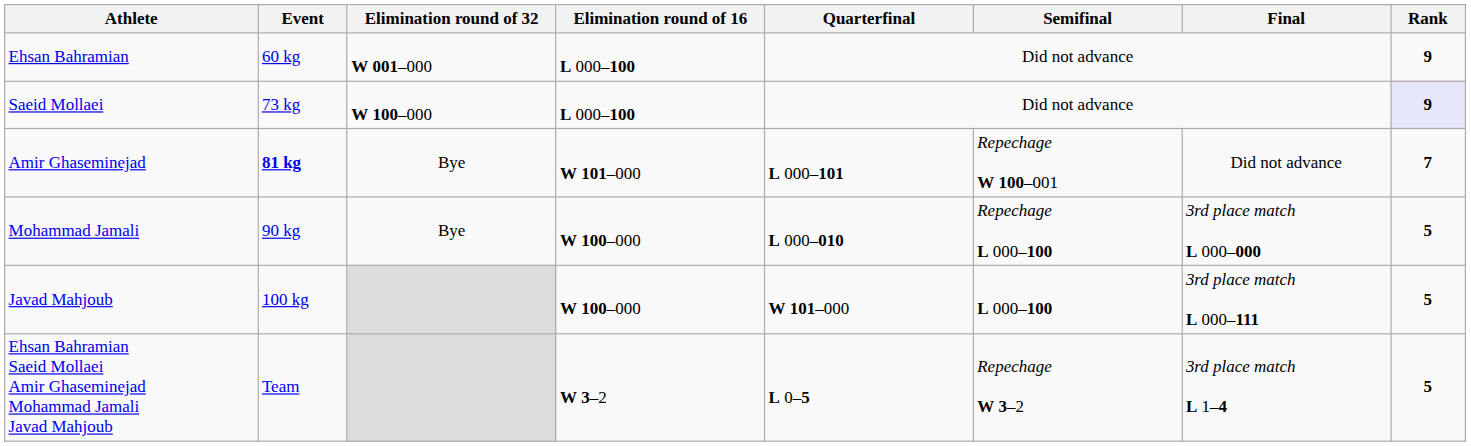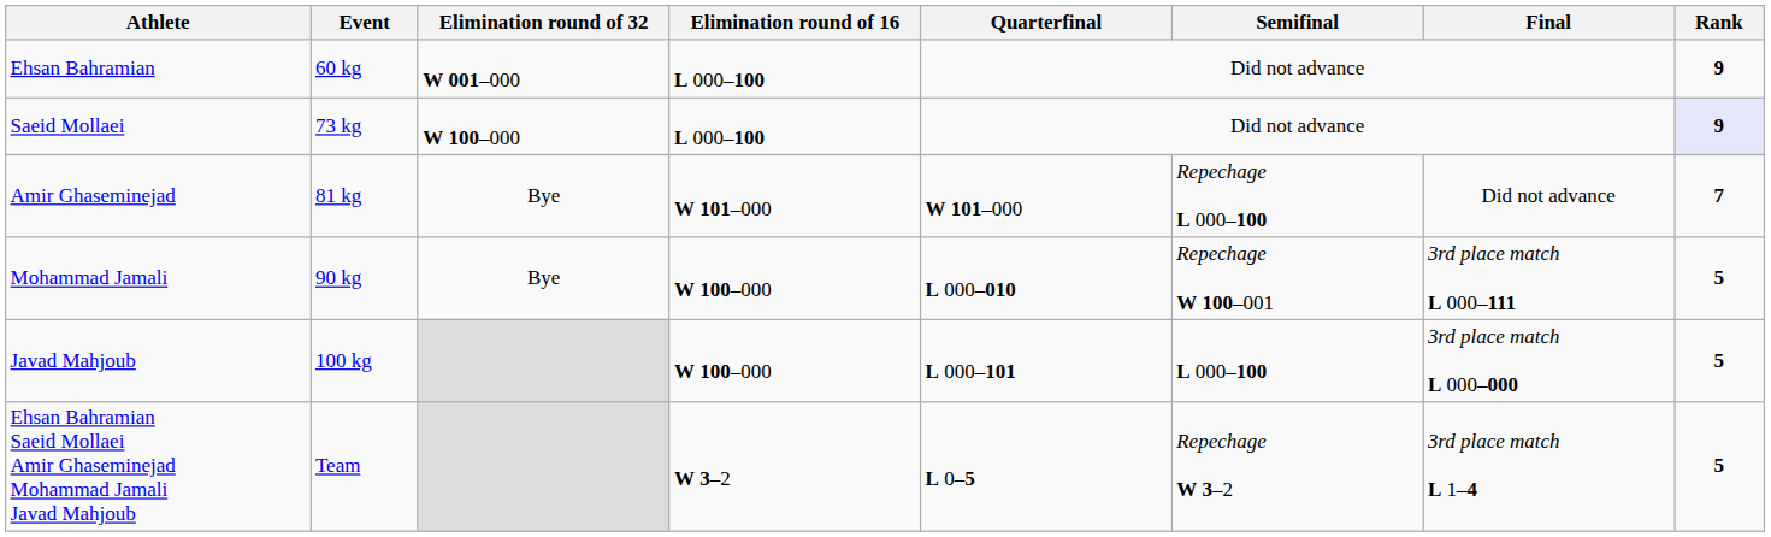Amir Ghaseminejad | Event: bold -> normal
Amir Ghaseminejad | Quarterfinal: L 000–101 -> W 101–000
Amir Ghaseminejad | Semifinal: Repechage W 100–001 -> Repechage L 000–100
Mohammad Jamali | Semifinal: Repechage L 000–100 -> Repechage W 100–001
Mohammad Jamali | Final: 3rd place match L 000–000 -> 3rd place match L 000–111
Javad Mahjoub | Quarterfinal: W 101–000 -> L 000–101
Javad Mahjoub | Final: 3rd place match L 000–111 -> 3rd place match L 000–000
